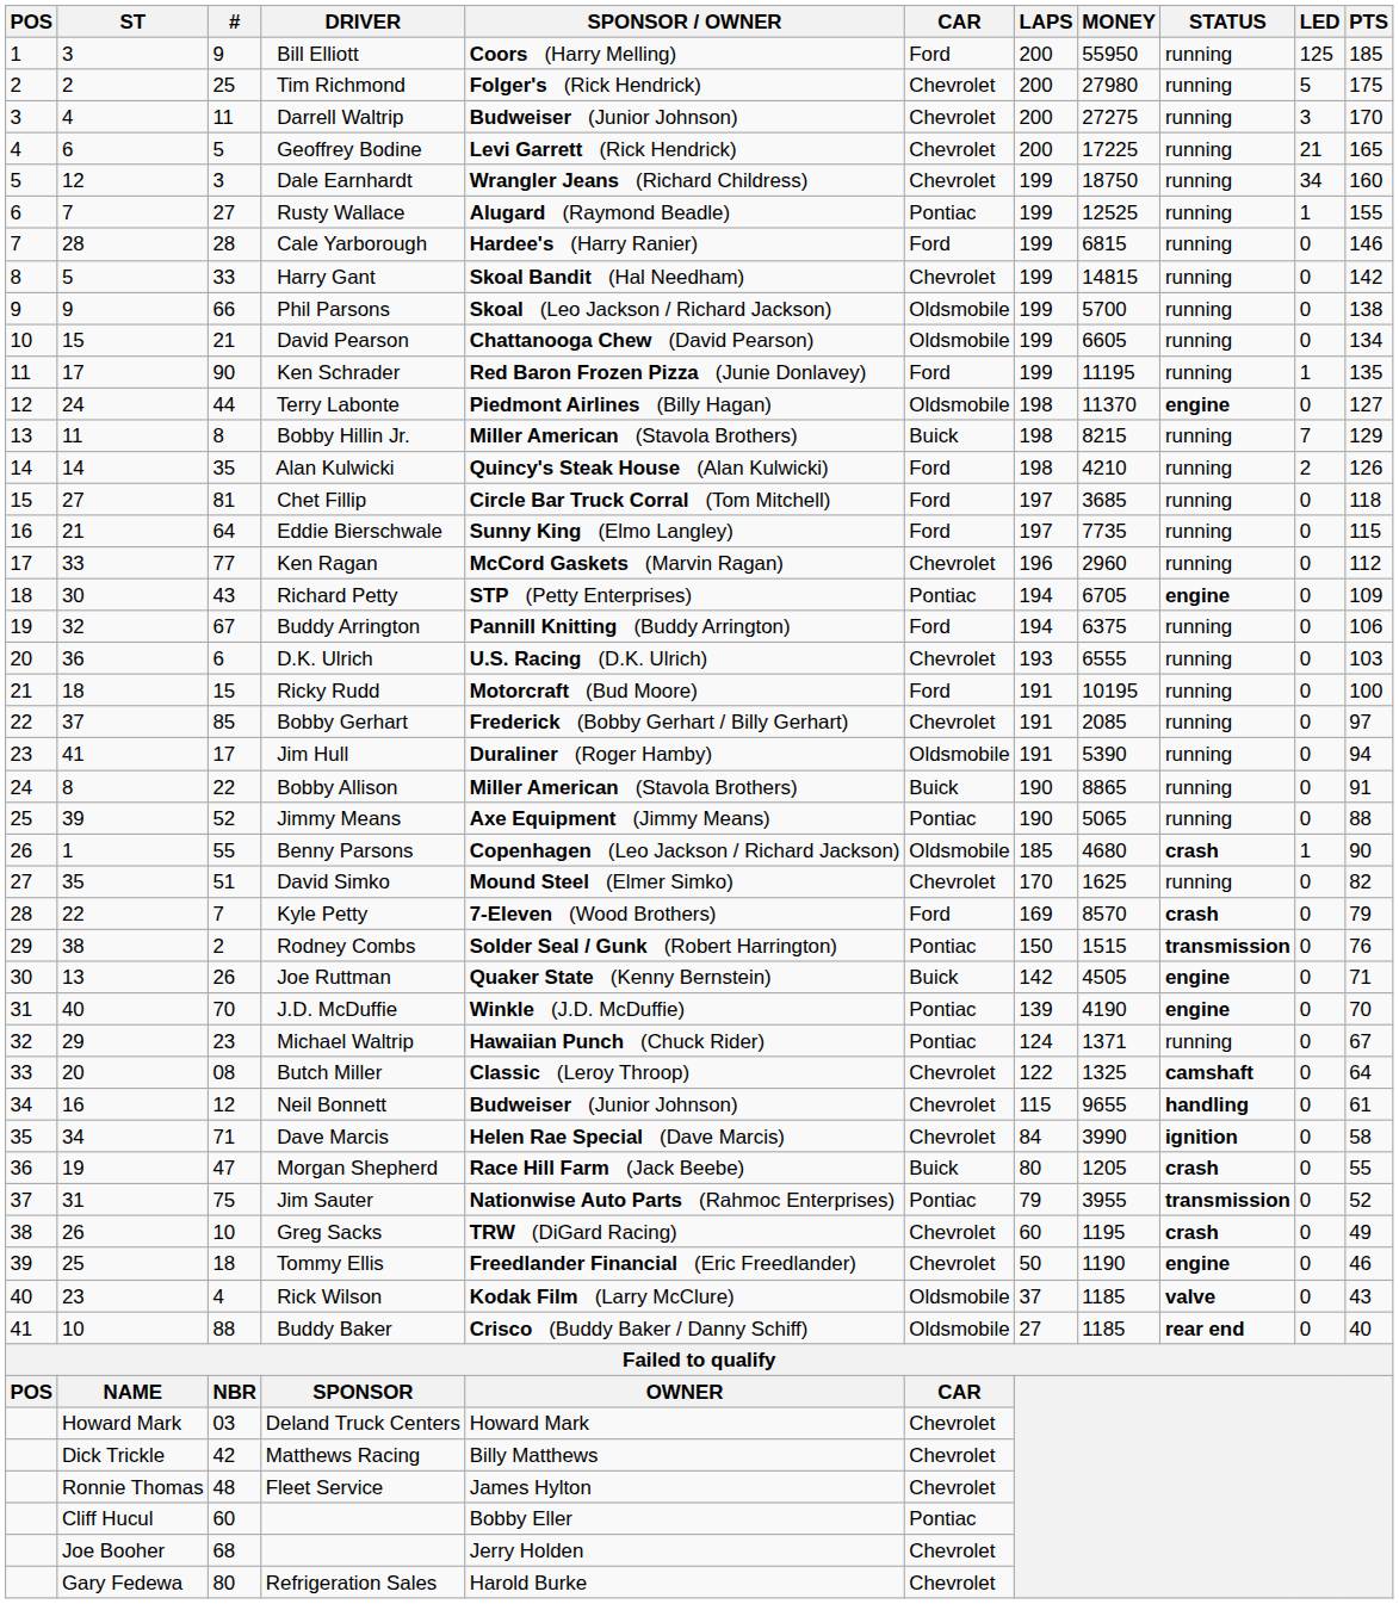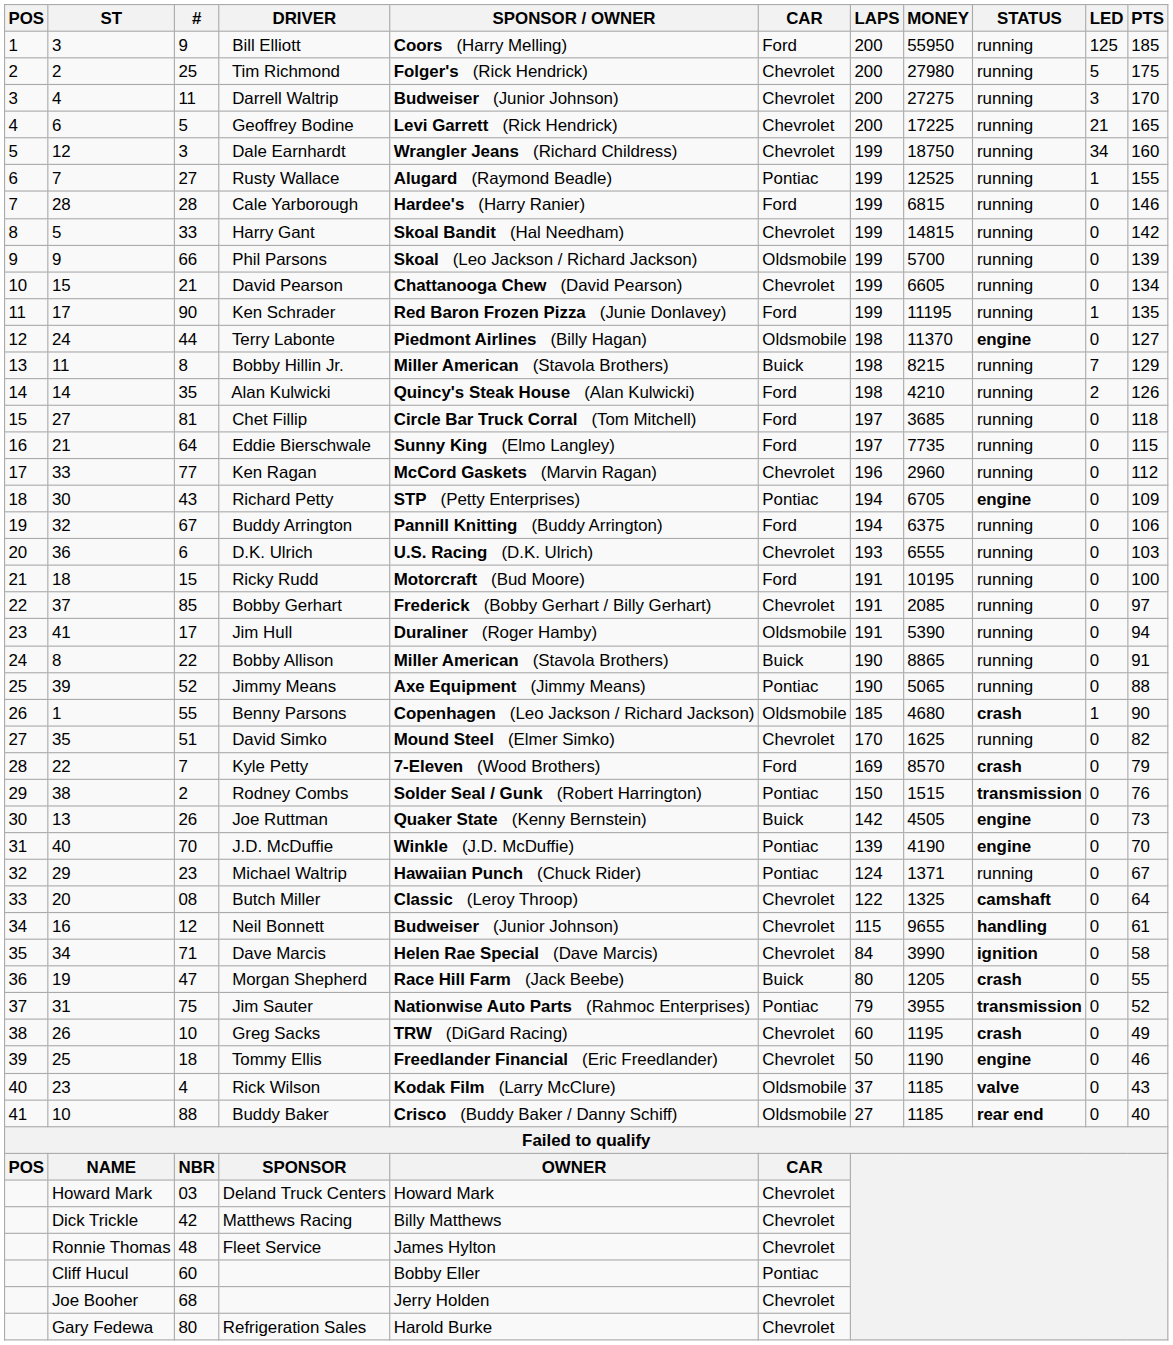Phil Parsons | PTS: 138 -> 139
David Pearson | CAR: Oldsmobile -> Chevrolet
Joe Ruttman | PTS: 71 -> 73
